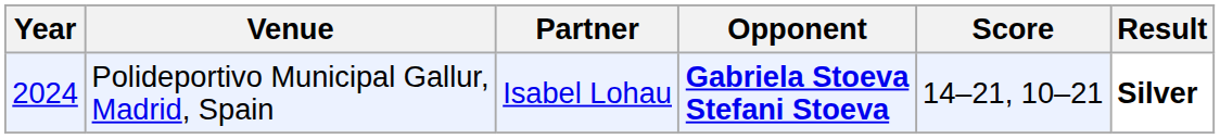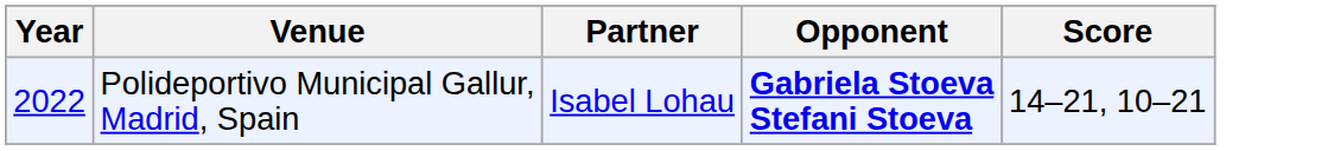- column: Result | Silver
Polideportivo Municipal Gallur, Madrid, Spain | Year: 2024 -> 2022
